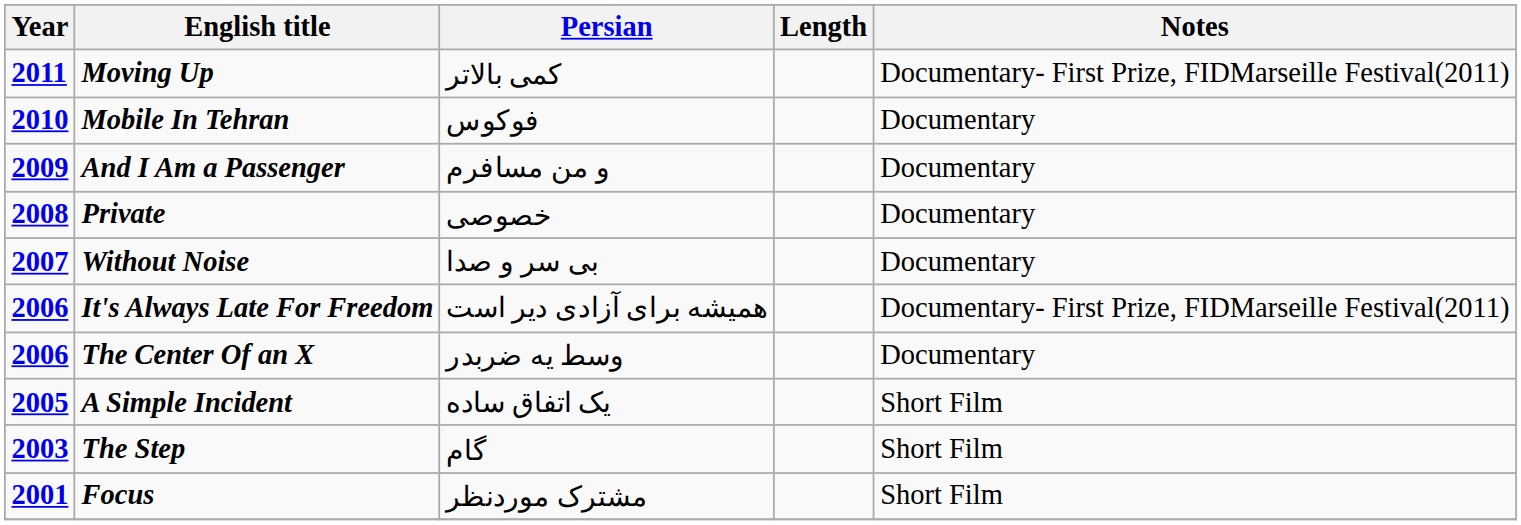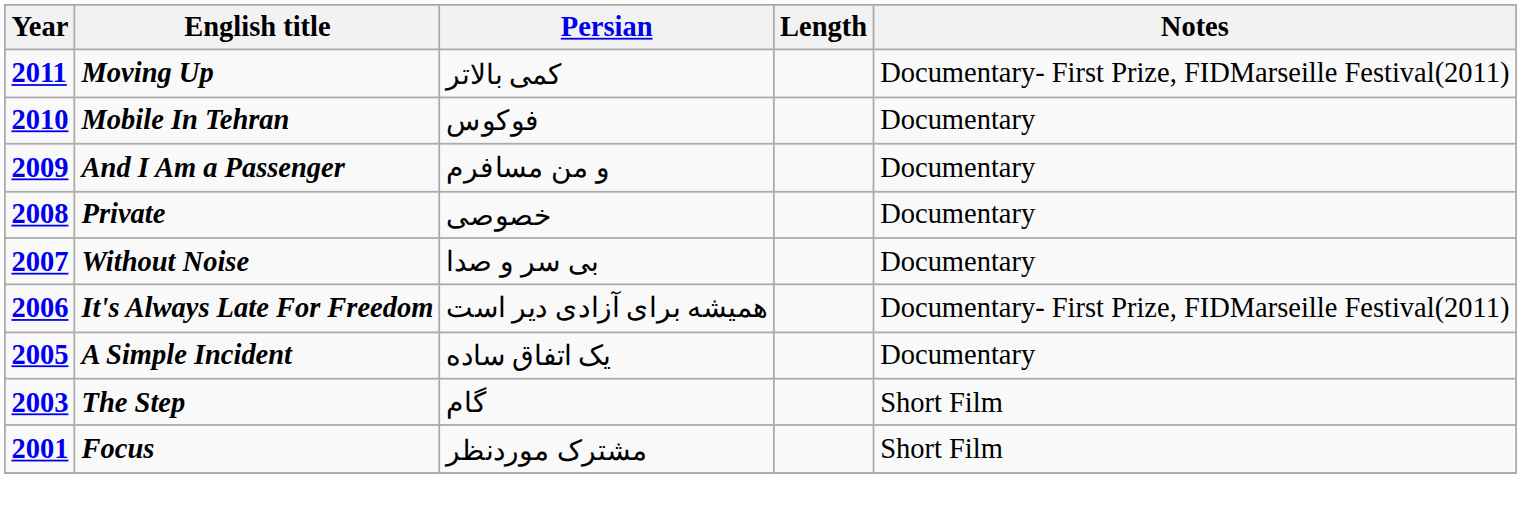- row: 2006 | The Center Of an X | وسط یه ضربدر | Documentary
A Simple Incident | Notes: Short Film -> Documentary
